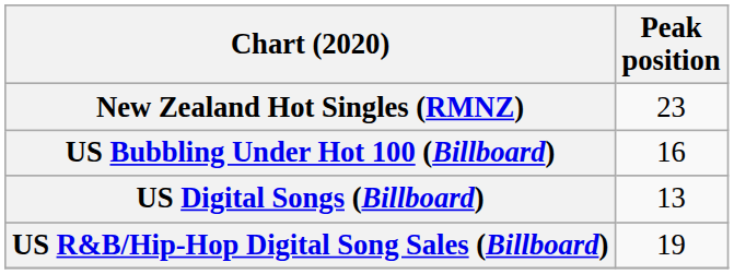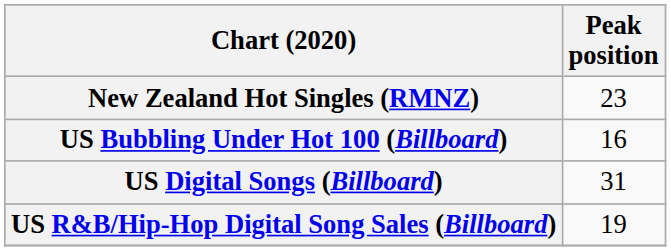US Digital Songs (Billboard) | Peak position: 13 -> 31
